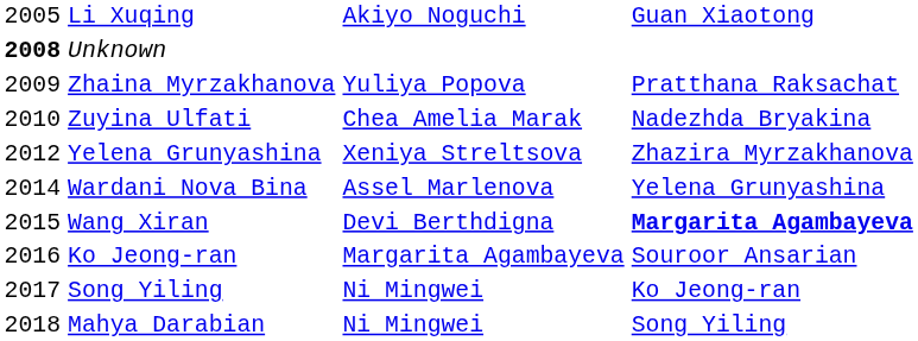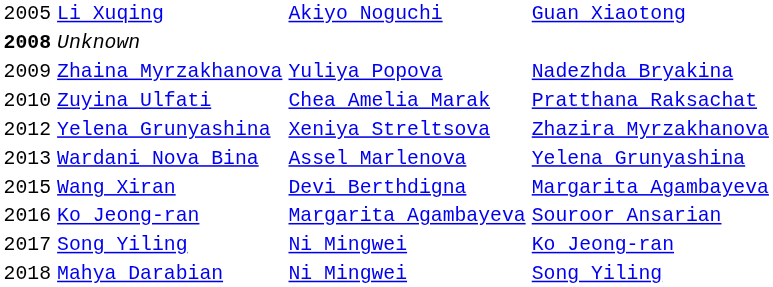Zhaina Myrzakhanova | column 4: Pratthana Raksachat -> Nadezhda Bryakina
Zuyina Ulfati | column 4: Nadezhda Bryakina -> Pratthana Raksachat
Wardani Nova Bina | column 1: 2014 -> 2013
Wang Xiran | column 4: bold -> normal
